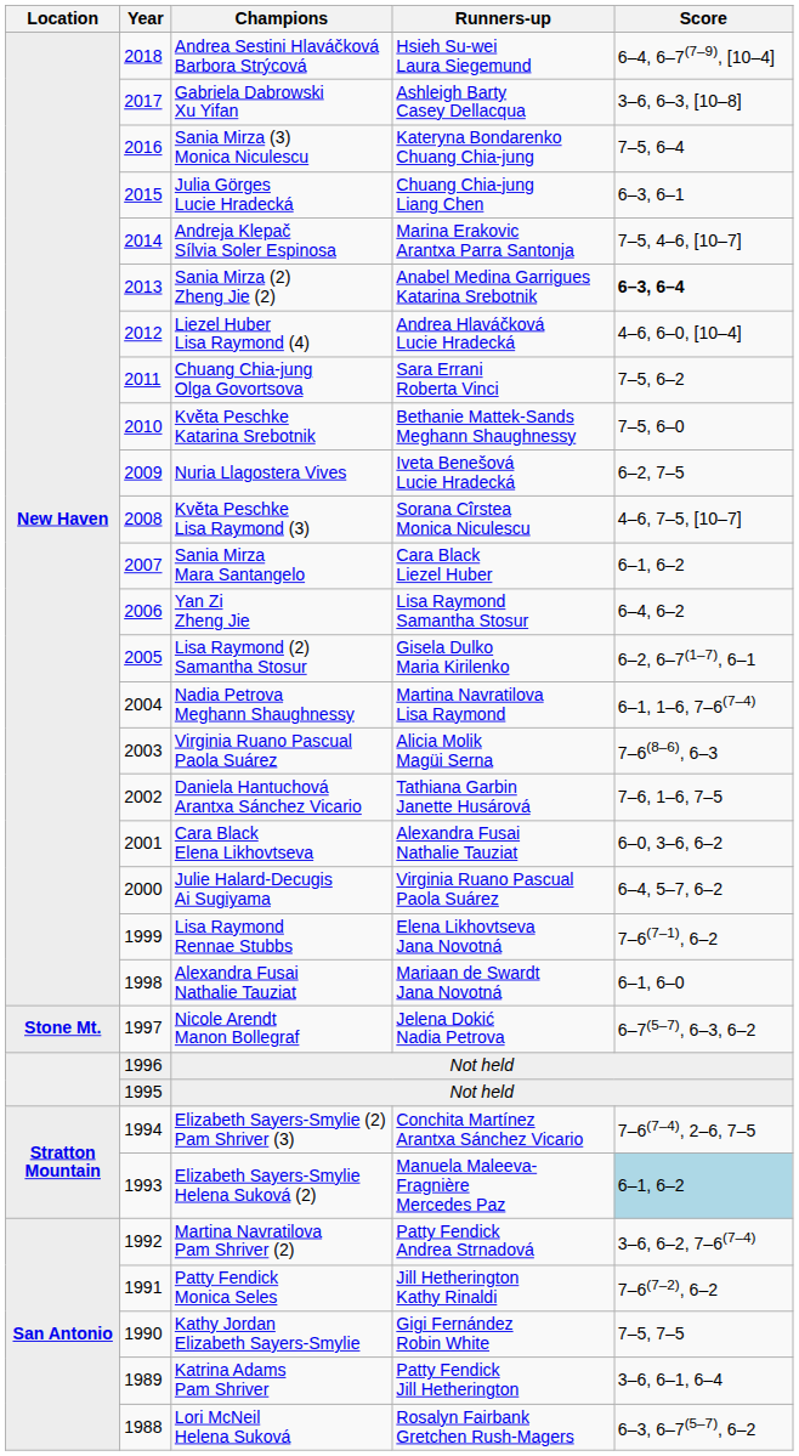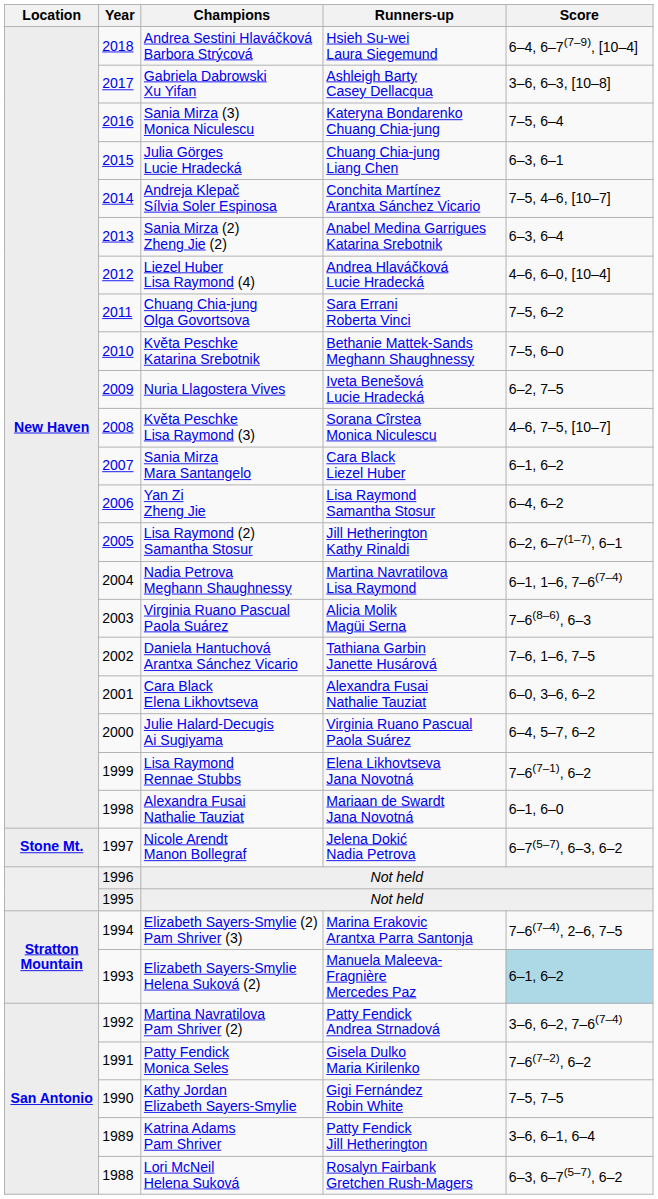Andreja Klepač Sílvia Soler Espinosa | Runners-up: Marina Erakovic Arantxa Parra Santonja -> Conchita Martínez Arantxa Sánchez Vicario
Sania Mirza (2) Zheng Jie (2) | Score: bold -> normal
Lisa Raymond (2) Samantha Stosur | Runners-up: Gisela Dulko Maria Kirilenko -> Jill Hetherington Kathy Rinaldi
Elizabeth Sayers-Smylie (2) Pam Shriver (3) | Runners-up: Conchita Martínez Arantxa Sánchez Vicario -> Marina Erakovic Arantxa Parra Santonja
Patty Fendick Monica Seles | Runners-up: Jill Hetherington Kathy Rinaldi -> Gisela Dulko Maria Kirilenko
